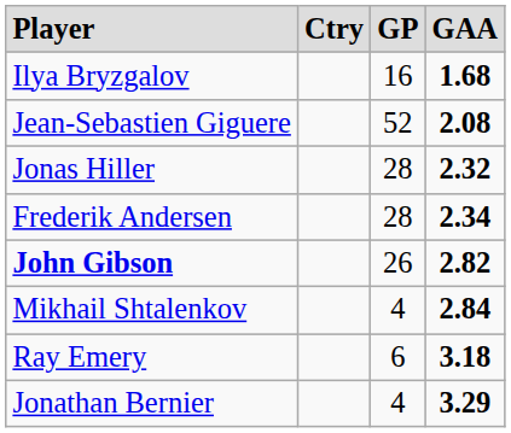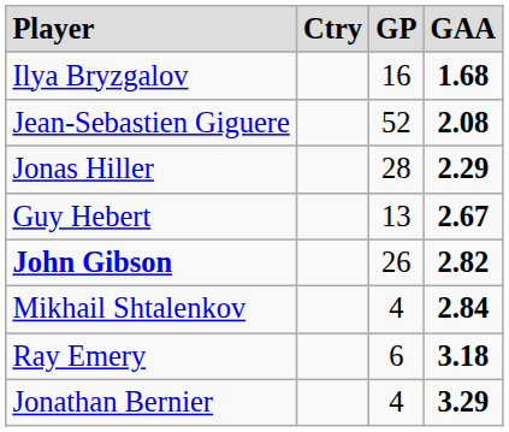Jonas Hiller | column 4: 2.32 -> 2.29
- row: Frederik Andersen | 28 | 2.34
+ row: Guy Hebert | 13 | 2.67
